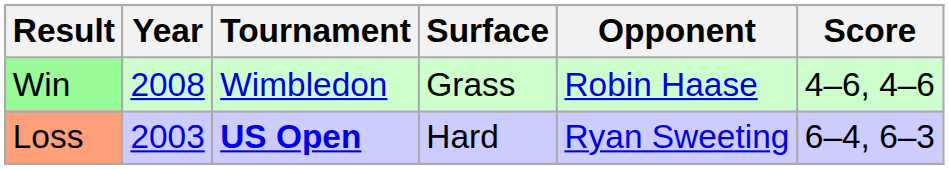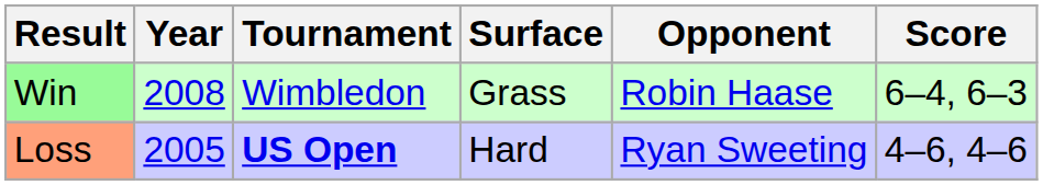Win | Score: 4–6, 4–6 -> 6–4, 6–3
Loss | Year: 2003 -> 2005
Loss | Score: 6–4, 6–3 -> 4–6, 4–6
